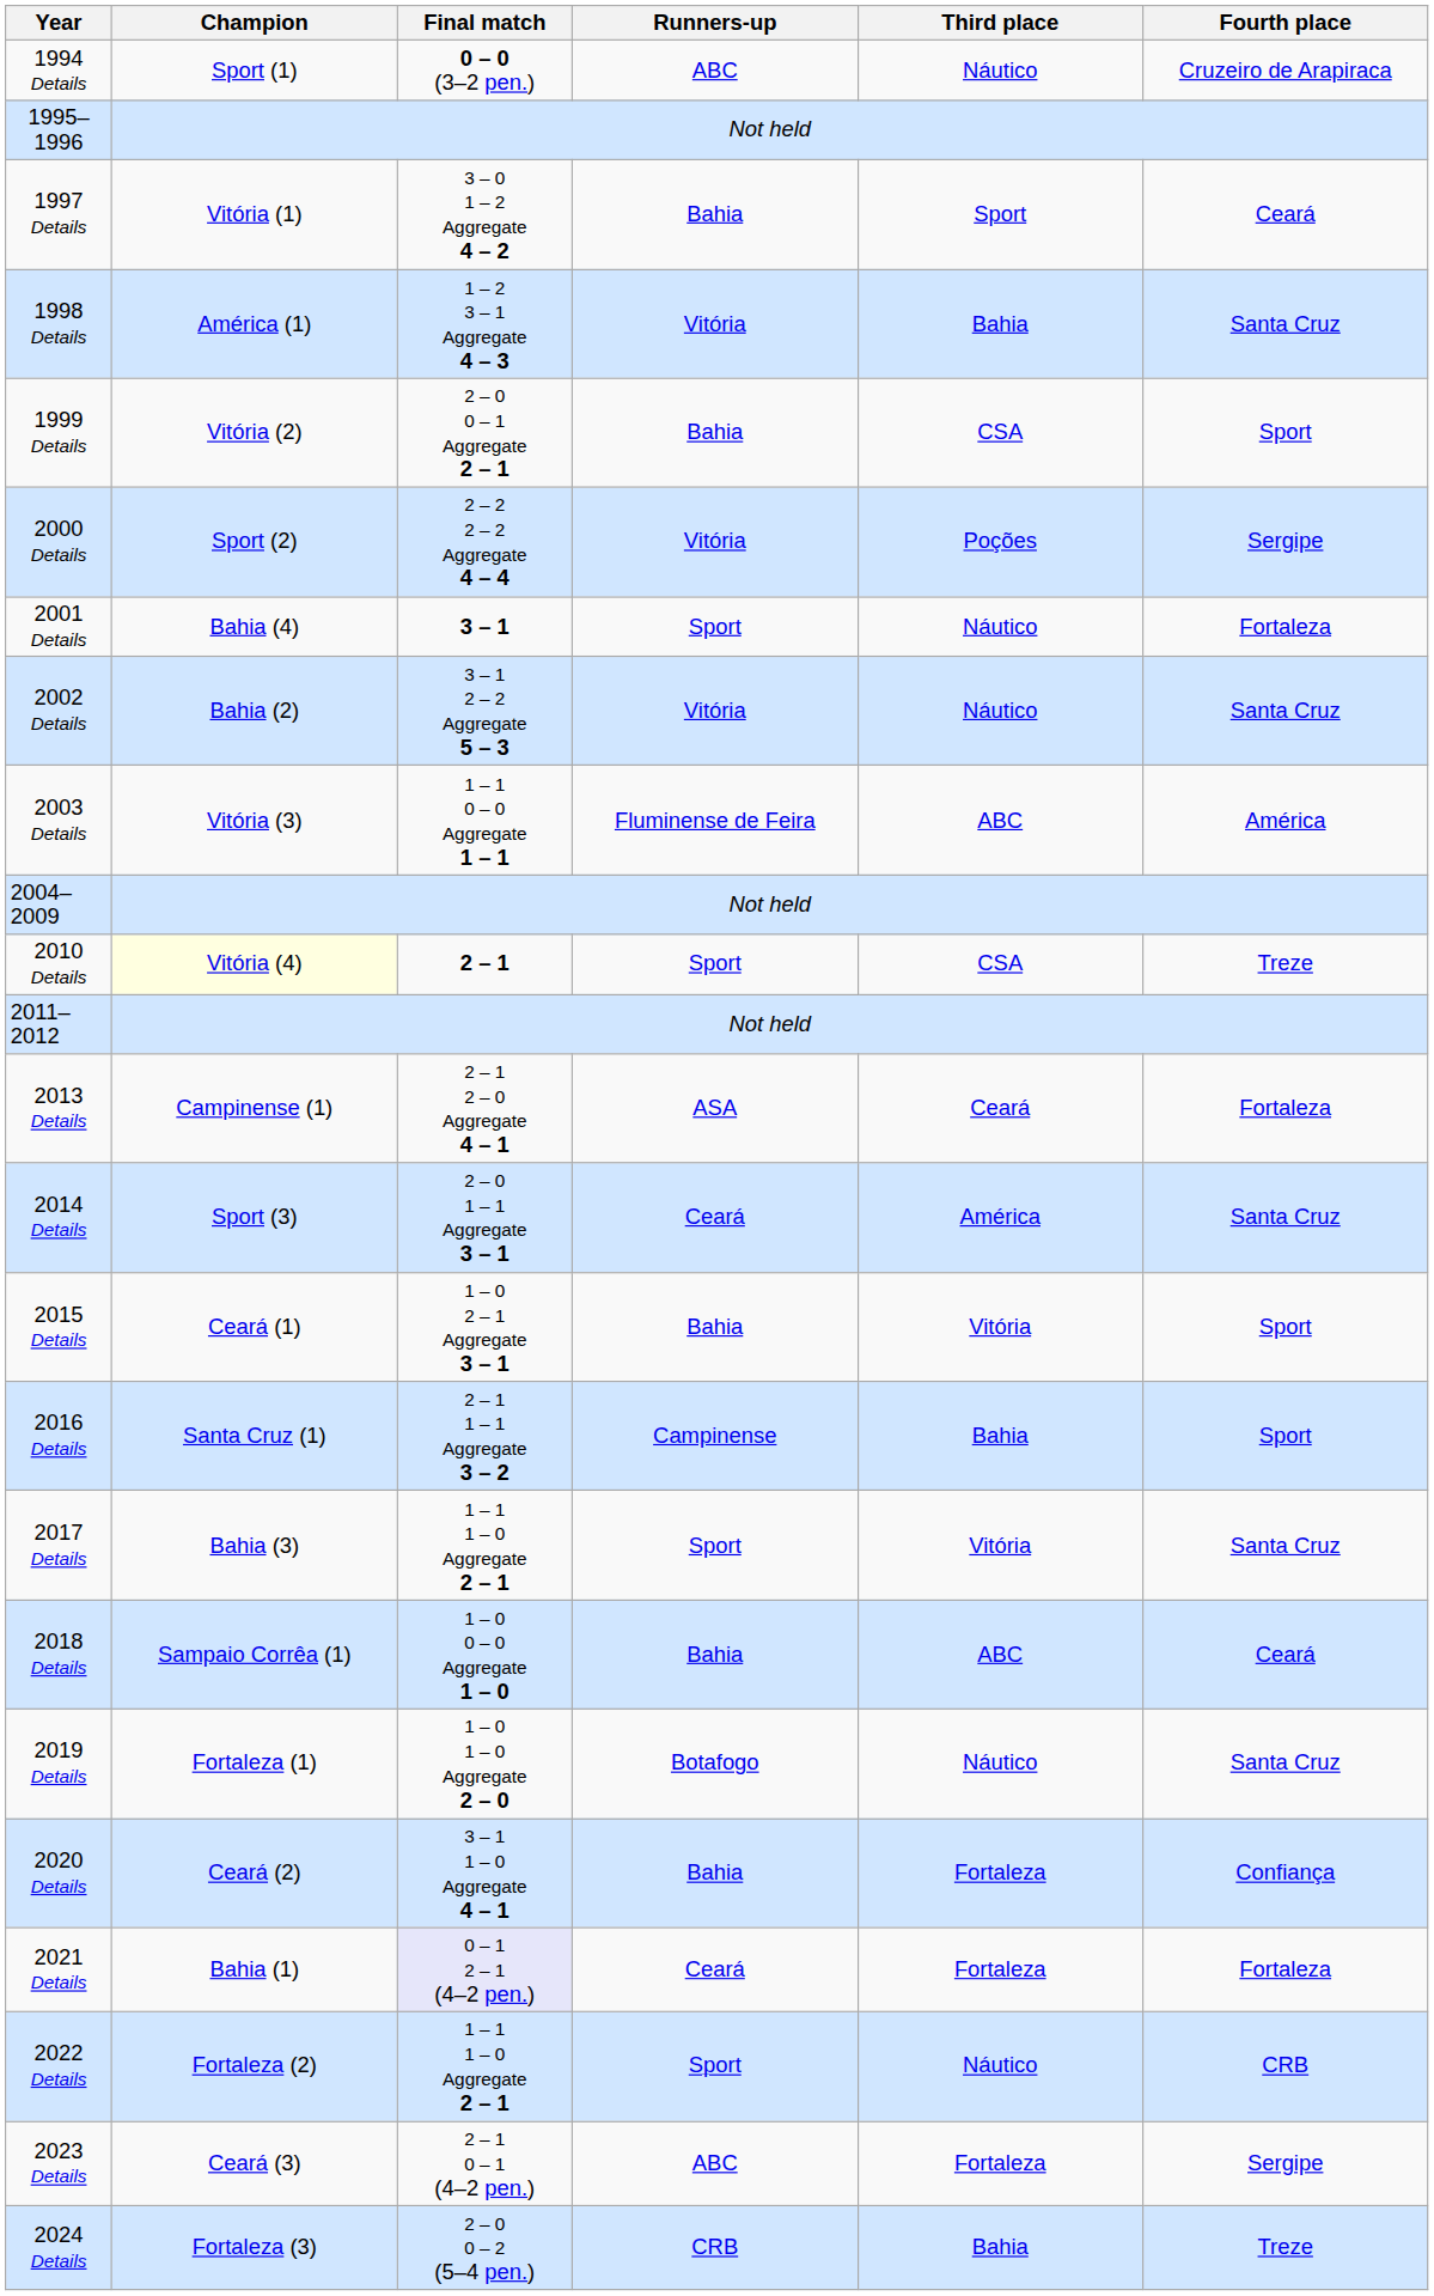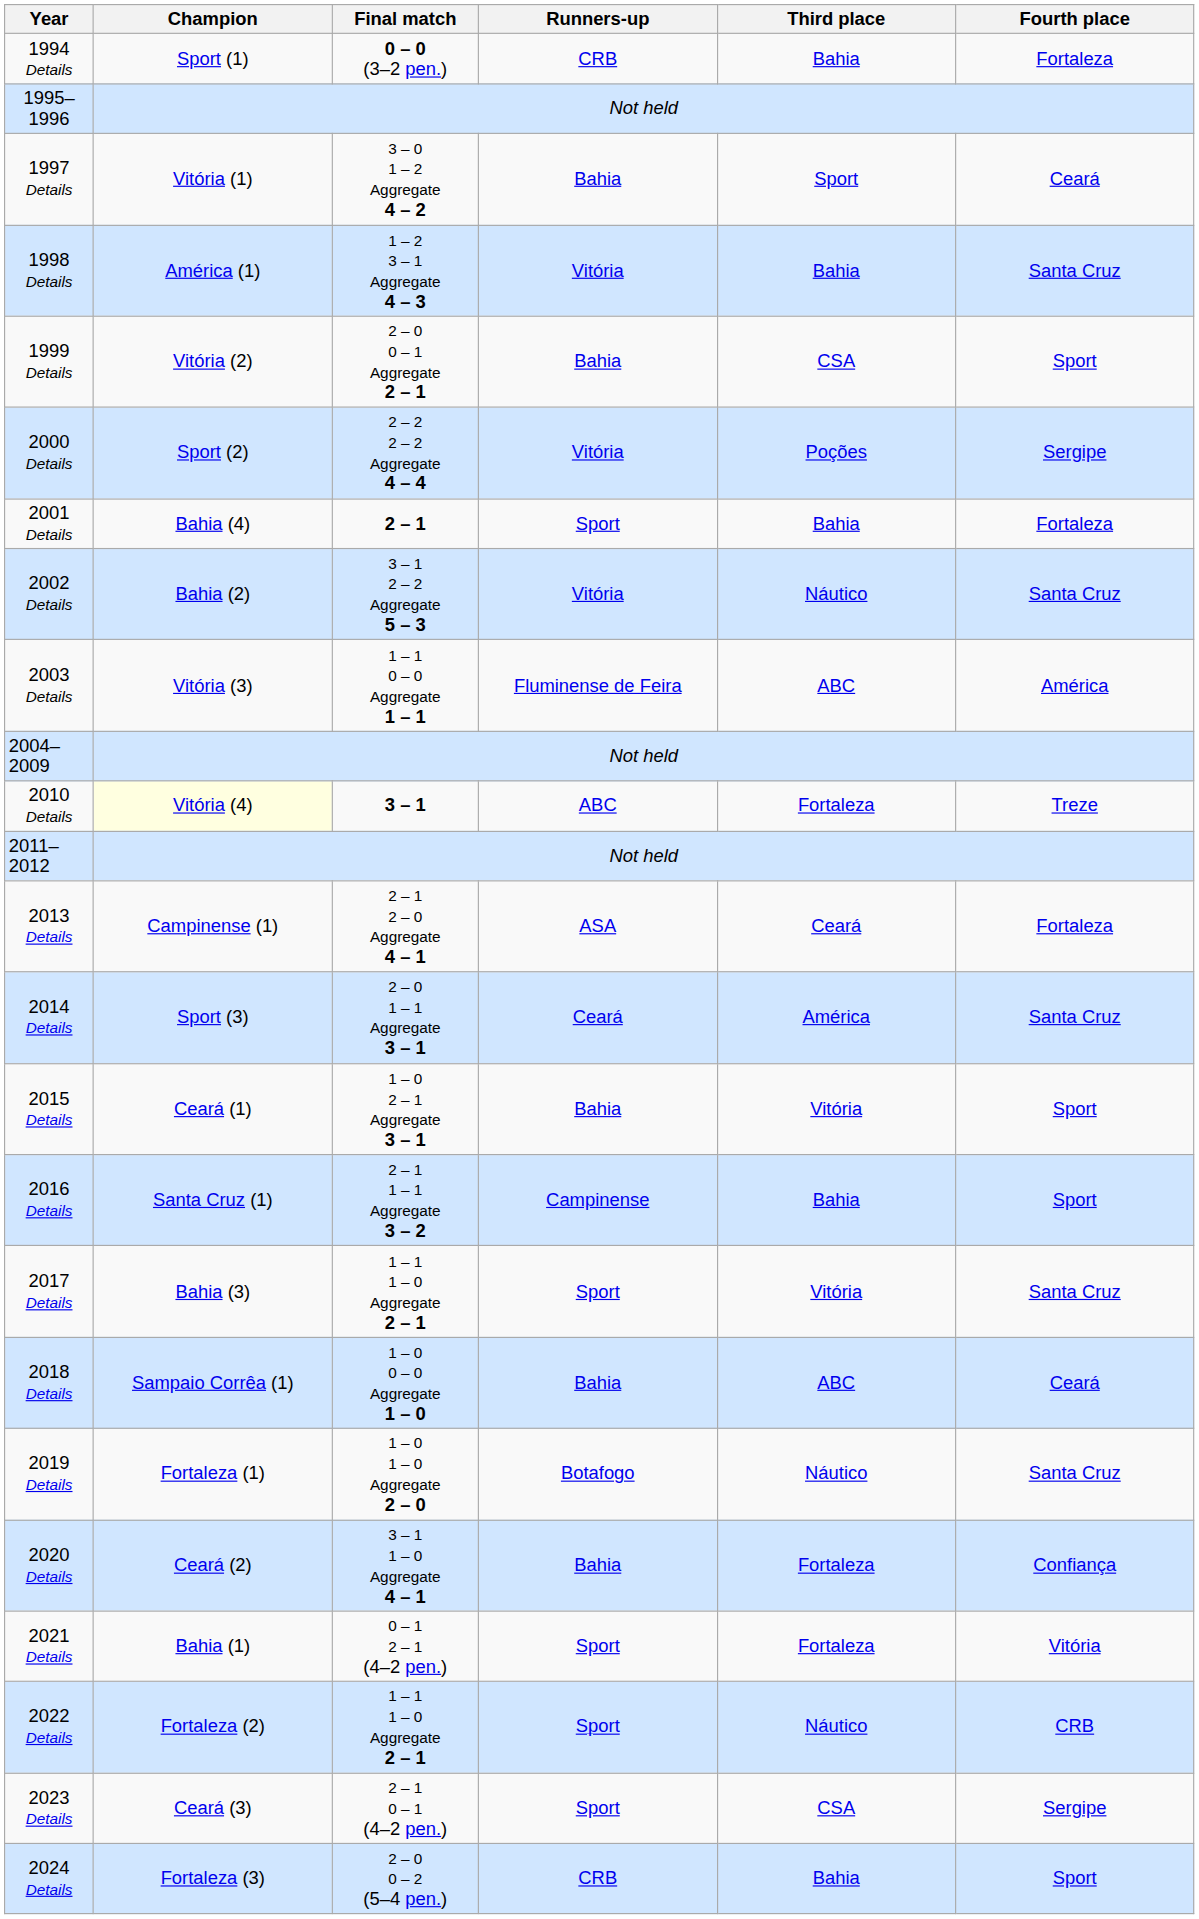1994 Details | Runners-up: ABC -> CRB
1994 Details | Third place: Náutico -> Bahia
1994 Details | Fourth place: Cruzeiro de Arapiraca -> Fortaleza
2001 Details | Final match: 3 – 1 -> 2 – 1
2001 Details | Third place: Náutico -> Bahia
2010 Details | Final match: 2 – 1 -> 3 – 1
2010 Details | Runners-up: Sport -> ABC
2010 Details | Third place: CSA -> Fortaleza
2021 Details | Final match: lavender background -> no background
2021 Details | Runners-up: Ceará -> Sport
2021 Details | Fourth place: Fortaleza -> Vitória
2023 Details | Runners-up: ABC -> Sport
2023 Details | Third place: Fortaleza -> CSA
2024 Details | Fourth place: Treze -> Sport
